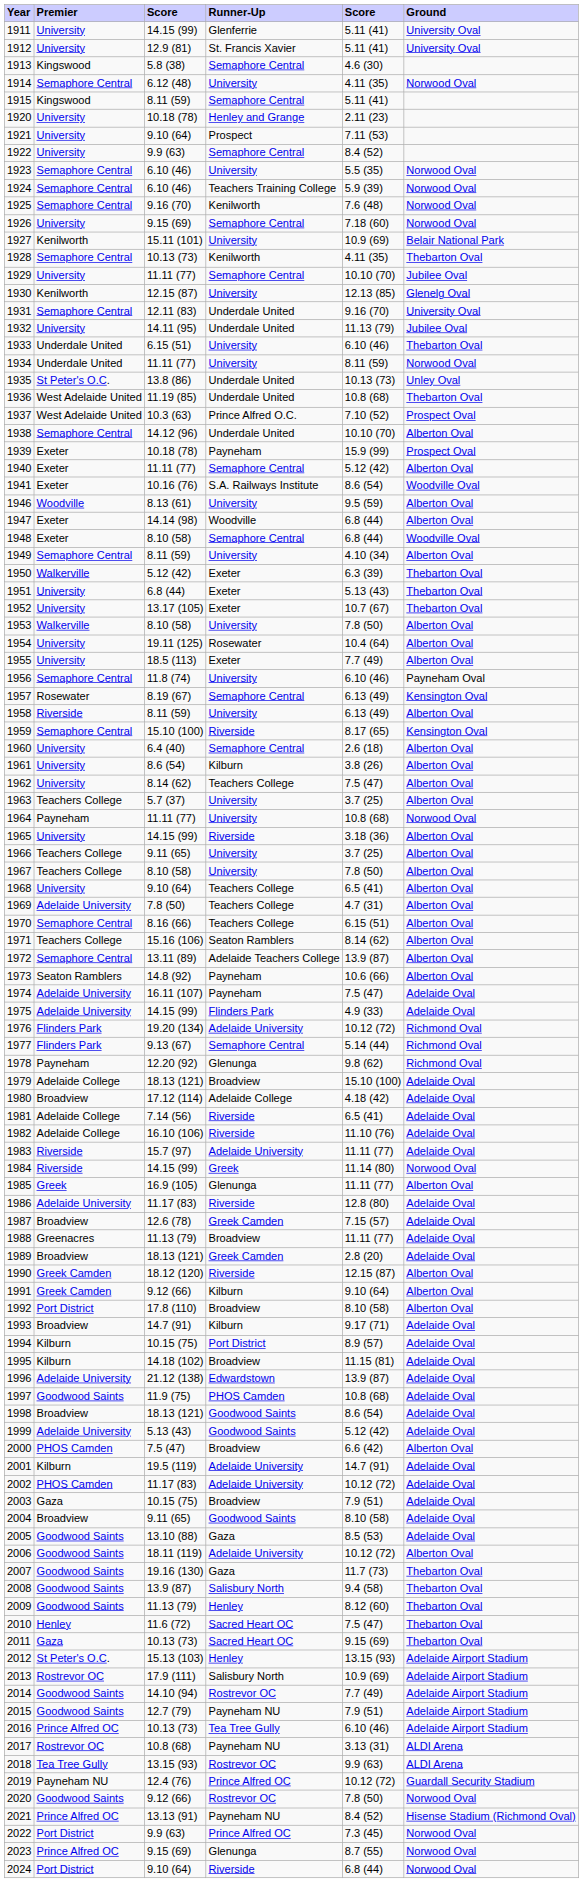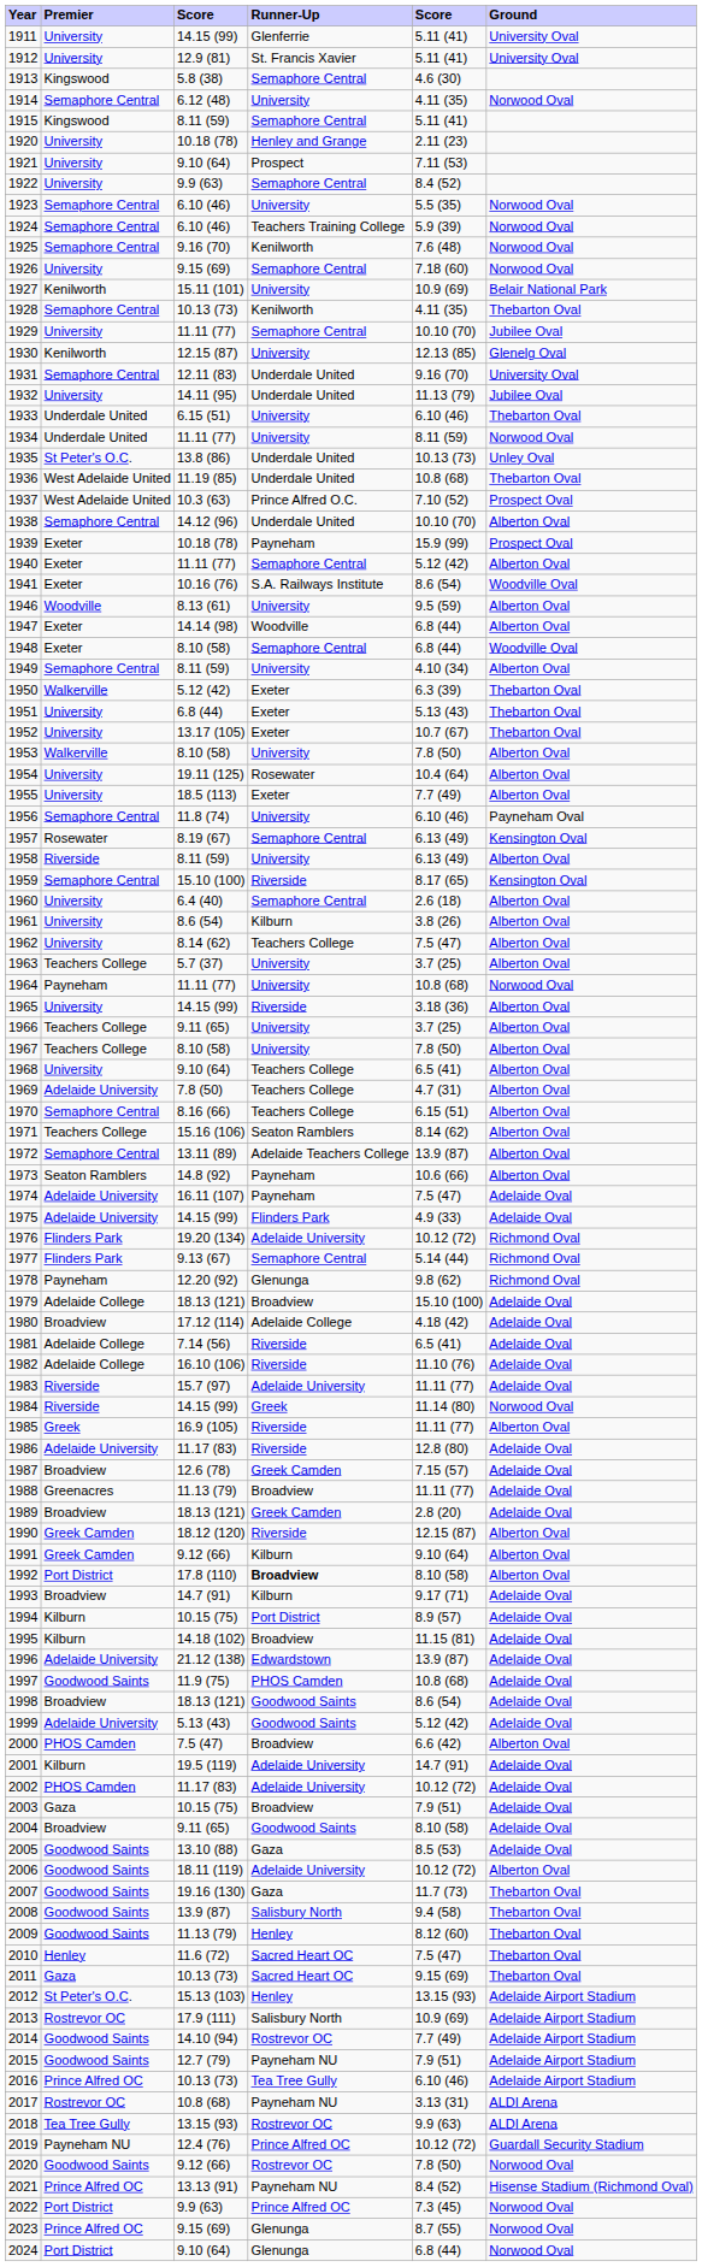1985 | Runner-Up: Glenunga -> Riverside
1992 | Runner-Up: normal -> bold
2024 | Runner-Up: Riverside -> Glenunga
